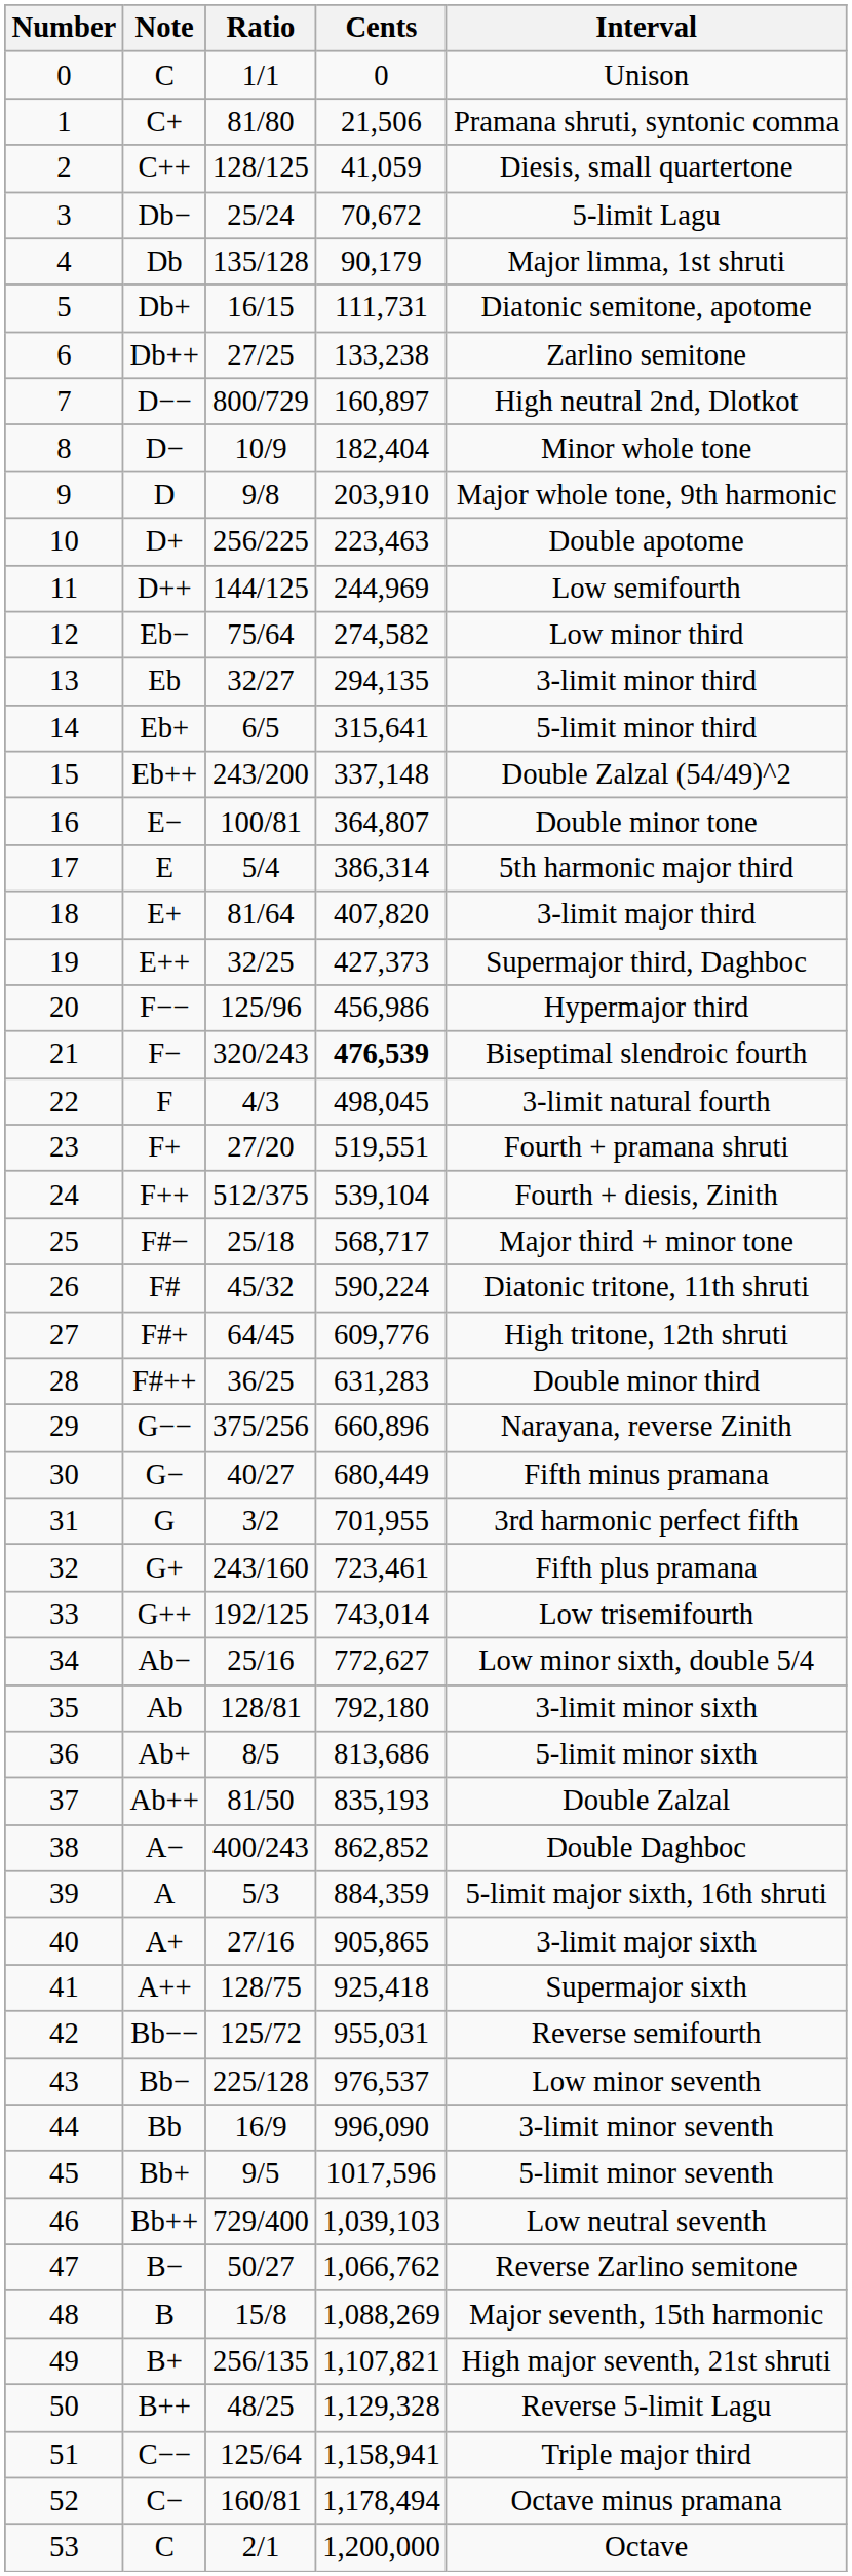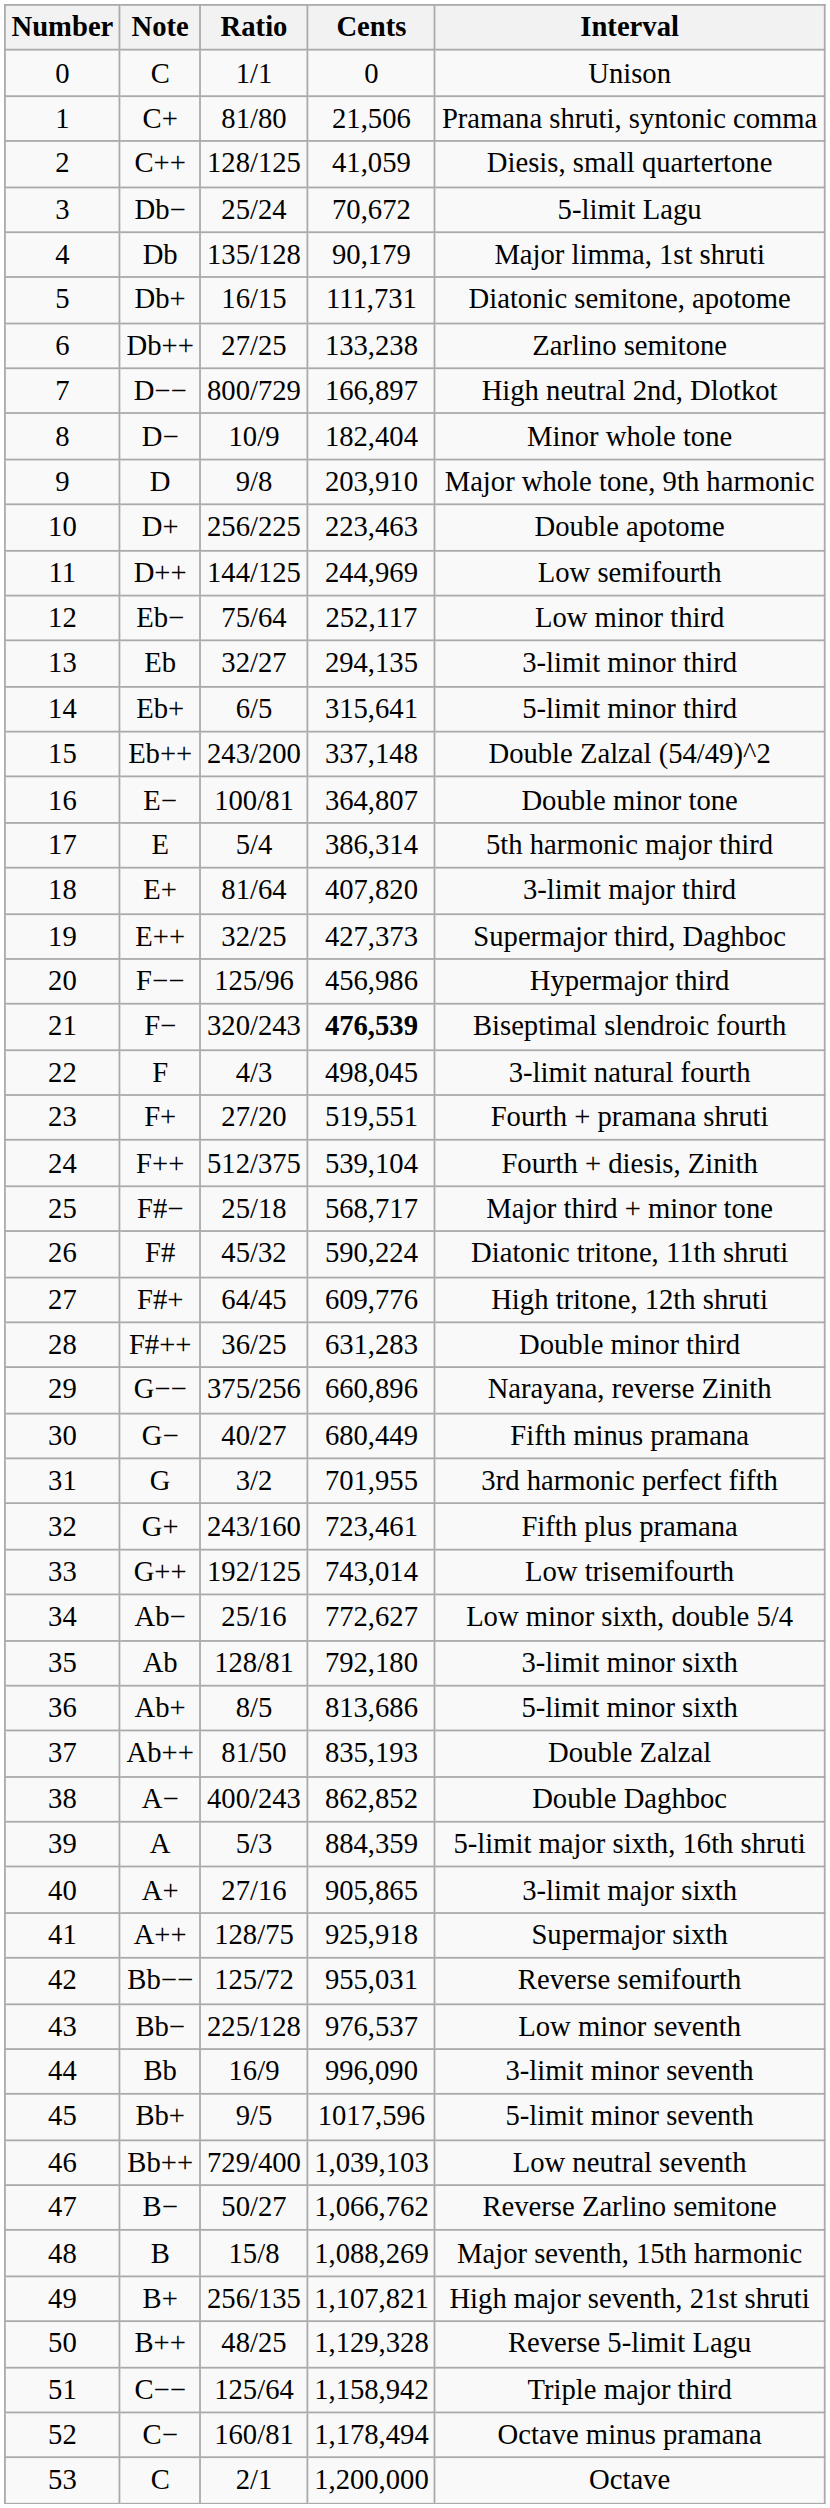7 | Cents: 160,897 -> 166,897
12 | Cents: 274,582 -> 252,117
41 | Cents: 925,418 -> 925,918
51 | Cents: 1,158,941 -> 1,158,942
